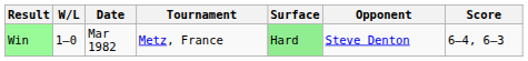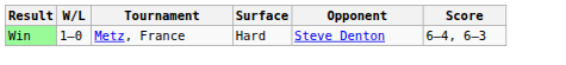- column: Date | Mar 1982
Win | Surface: lightgreen background -> no background
